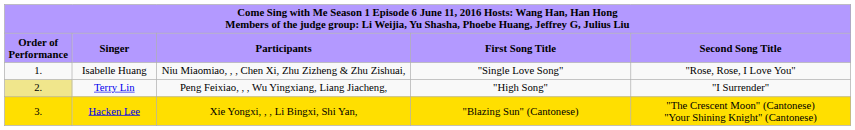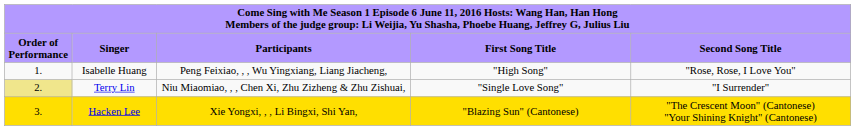Isabelle Huang | column 3: Niu Miaomiao, , , Chen Xi, Zhu Zizheng & Zhu Zishuai, -> Peng Feixiao, , , Wu Yingxiang, Liang Jiacheng,
Isabelle Huang | column 4: "Single Love Song" -> "High Song"
Terry Lin | column 3: Peng Feixiao, , , Wu Yingxiang, Liang Jiacheng, -> Niu Miaomiao, , , Chen Xi, Zhu Zizheng & Zhu Zishuai,
Terry Lin | column 4: "High Song" -> "Single Love Song"
